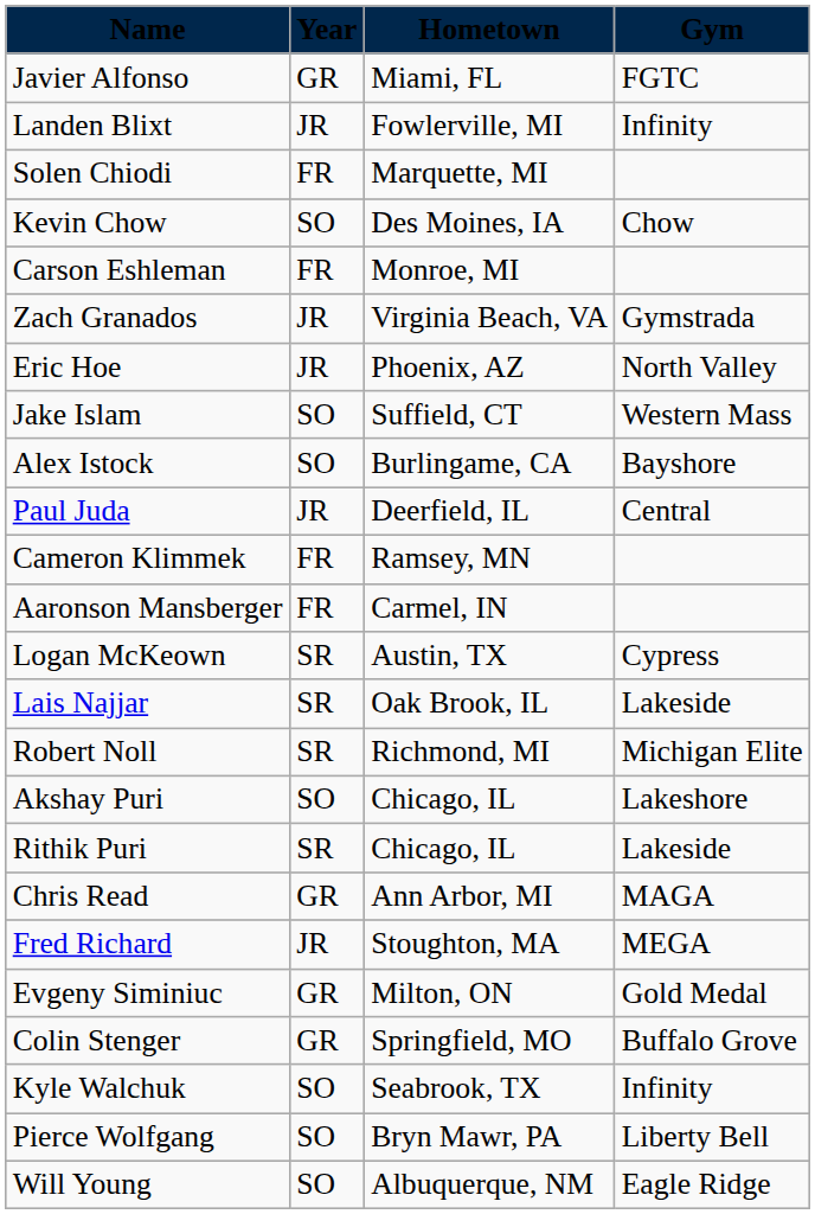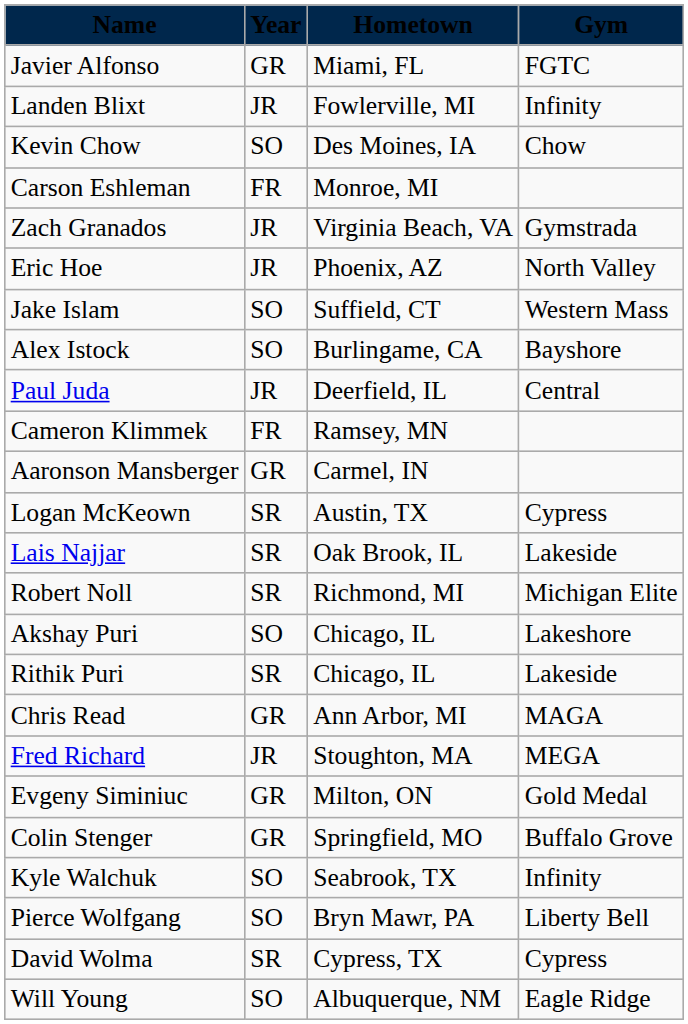- row: Solen Chiodi | FR | Marquette, MI
Aaronson Mansberger | column 2: FR -> GR
+ row: David Wolma | SR | Cypress, TX | Cypress
